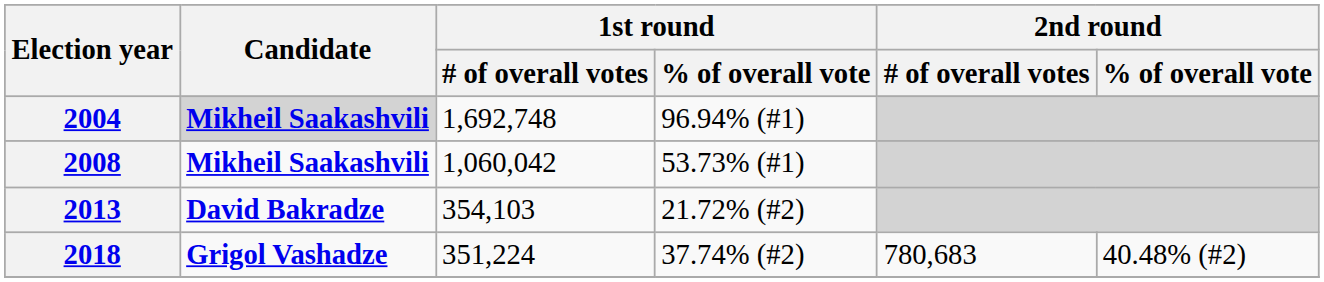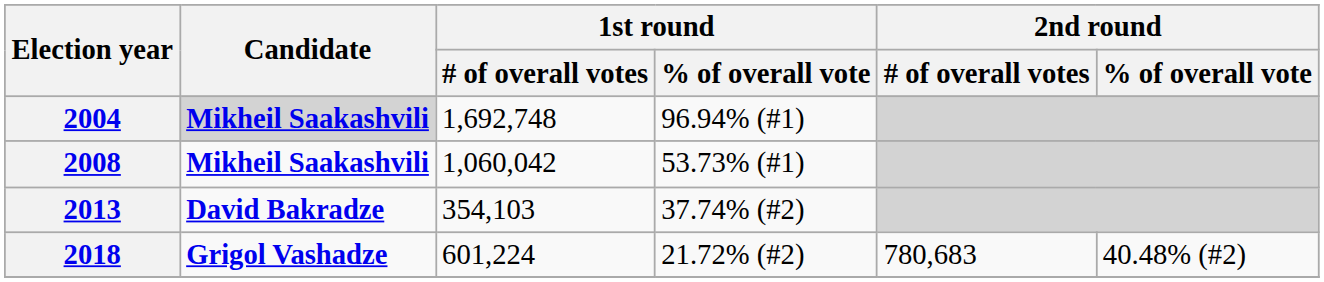2013 | 1st round / % of overall vote: 21.72% (#2) -> 37.74% (#2)
2018 | 1st round / # of overall votes: 351,224 -> 601,224
2018 | 1st round / % of overall vote: 37.74% (#2) -> 21.72% (#2)
